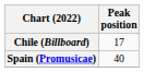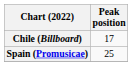Spain (Promusicae) | Peak position: 40 -> 25
